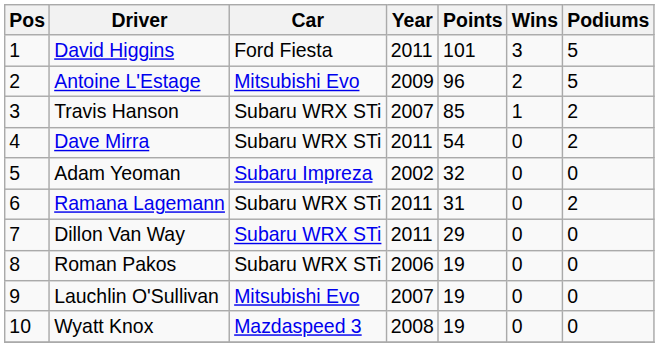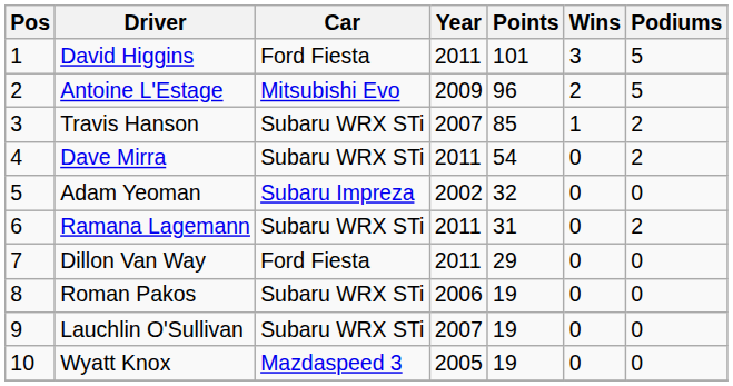Dillon Van Way | Car: Subaru WRX STi -> Ford Fiesta
Lauchlin O'Sullivan | Car: Mitsubishi Evo -> Subaru WRX STi
Wyatt Knox | Year: 2008 -> 2005
